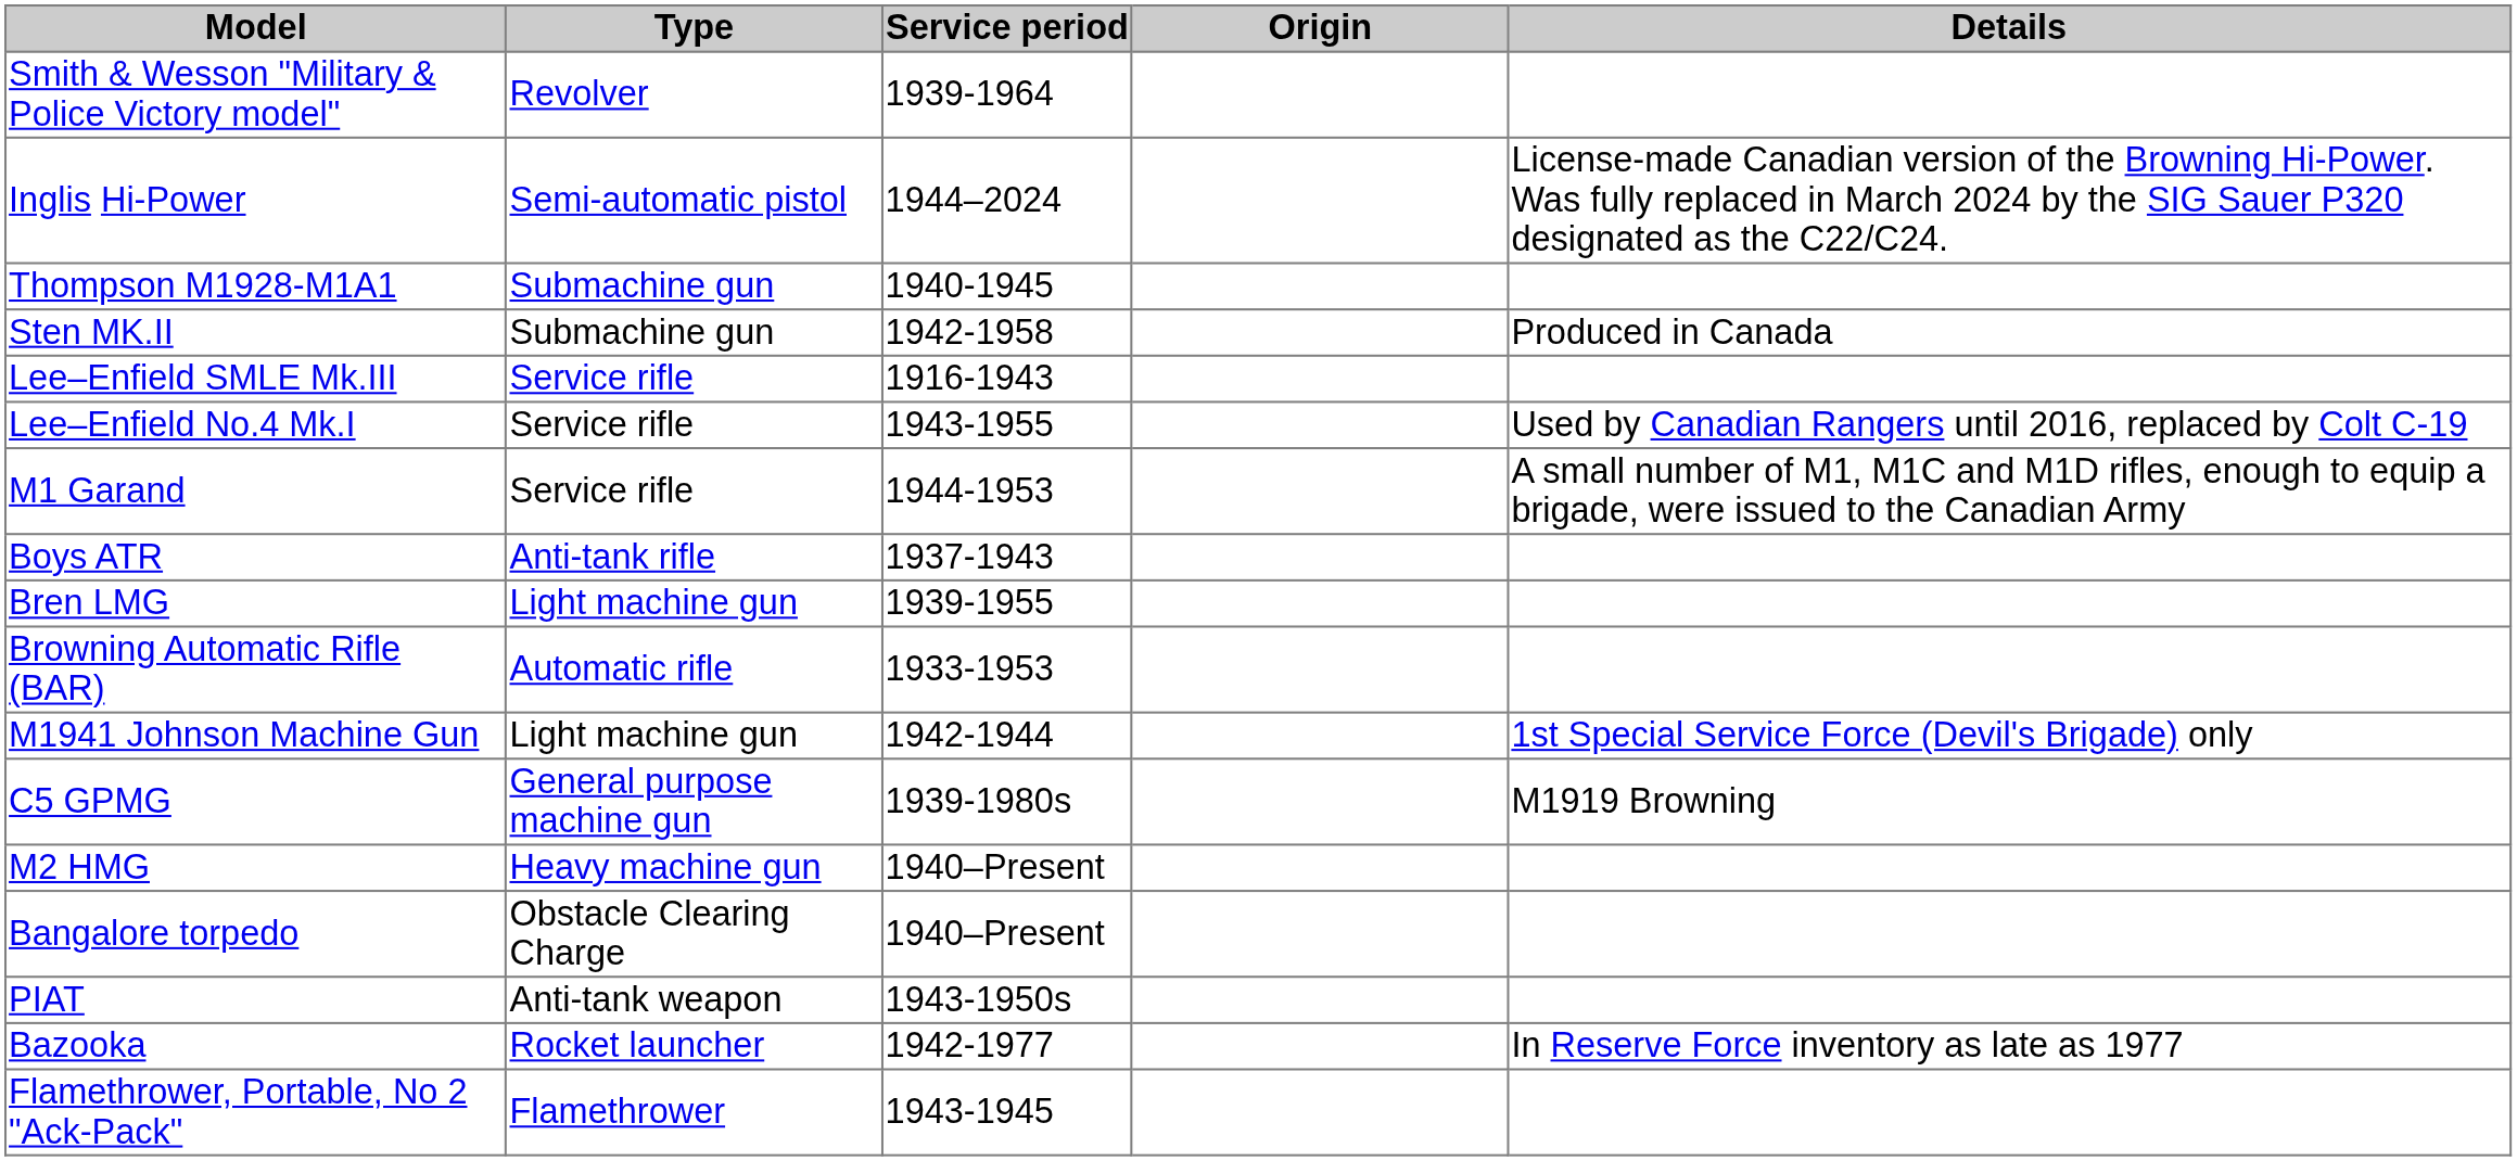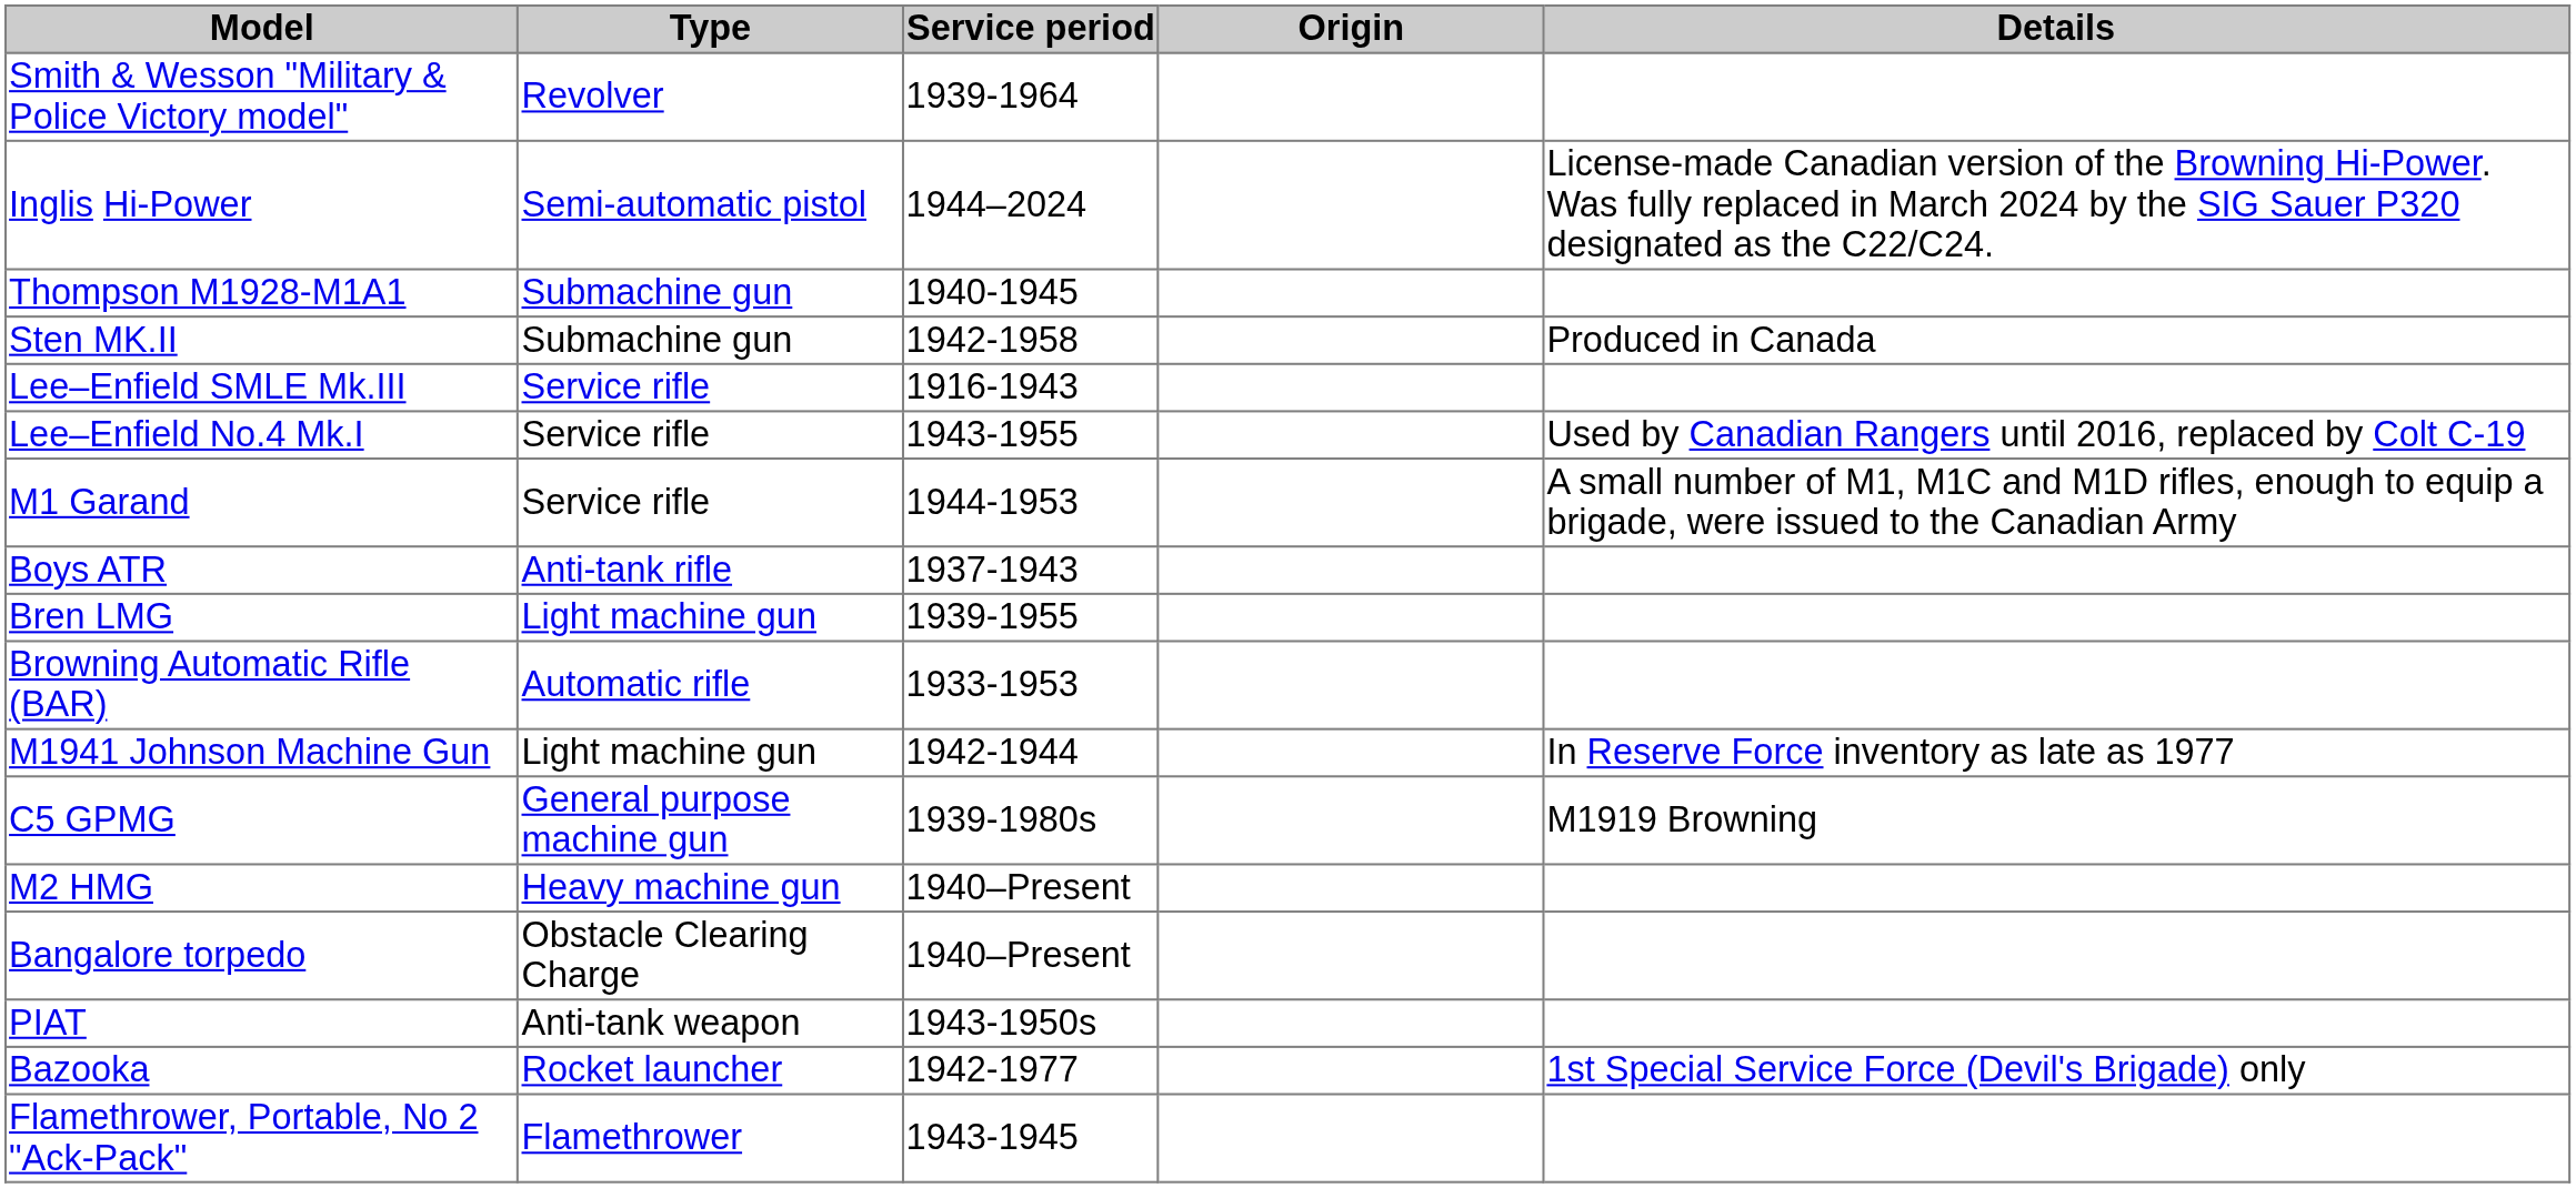M1941 Johnson Machine Gun | Details: 1st Special Service Force (Devil's Brigade) only -> In Reserve Force inventory as late as 1977
Bazooka | Details: In Reserve Force inventory as late as 1977 -> 1st Special Service Force (Devil's Brigade) only
